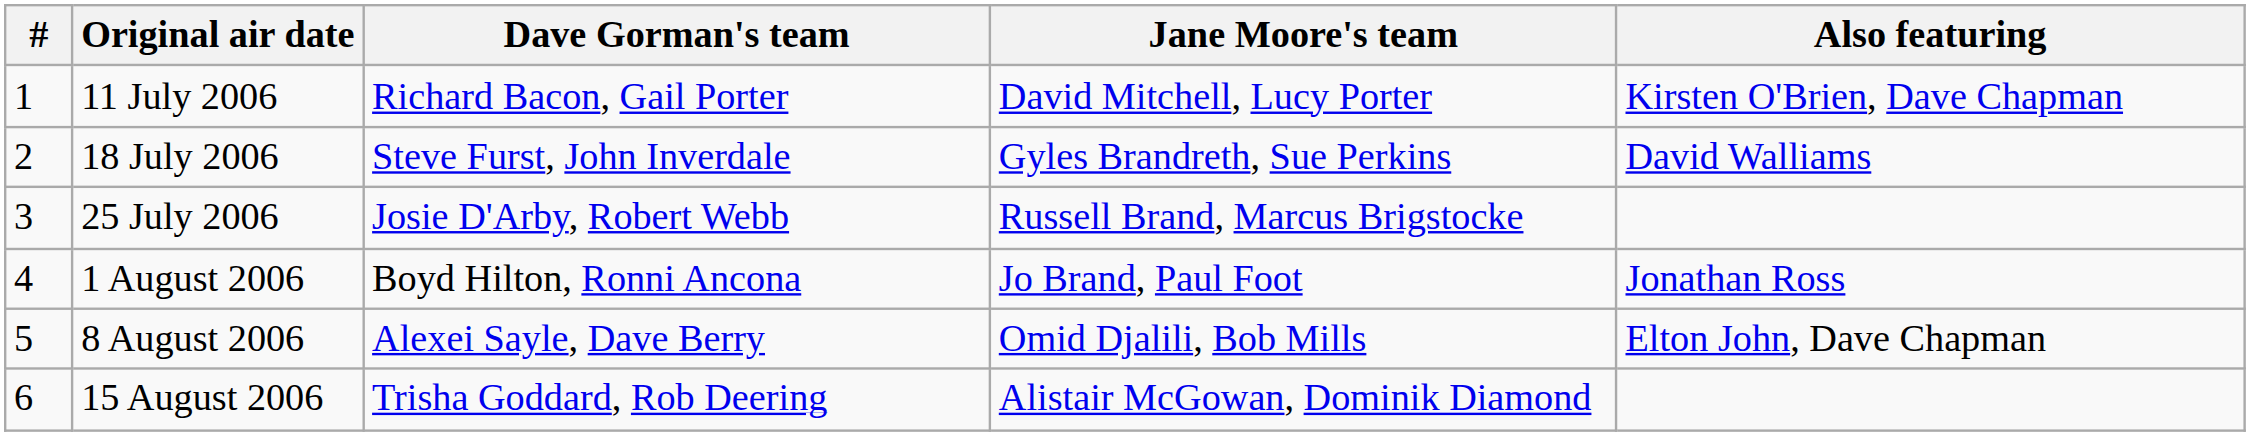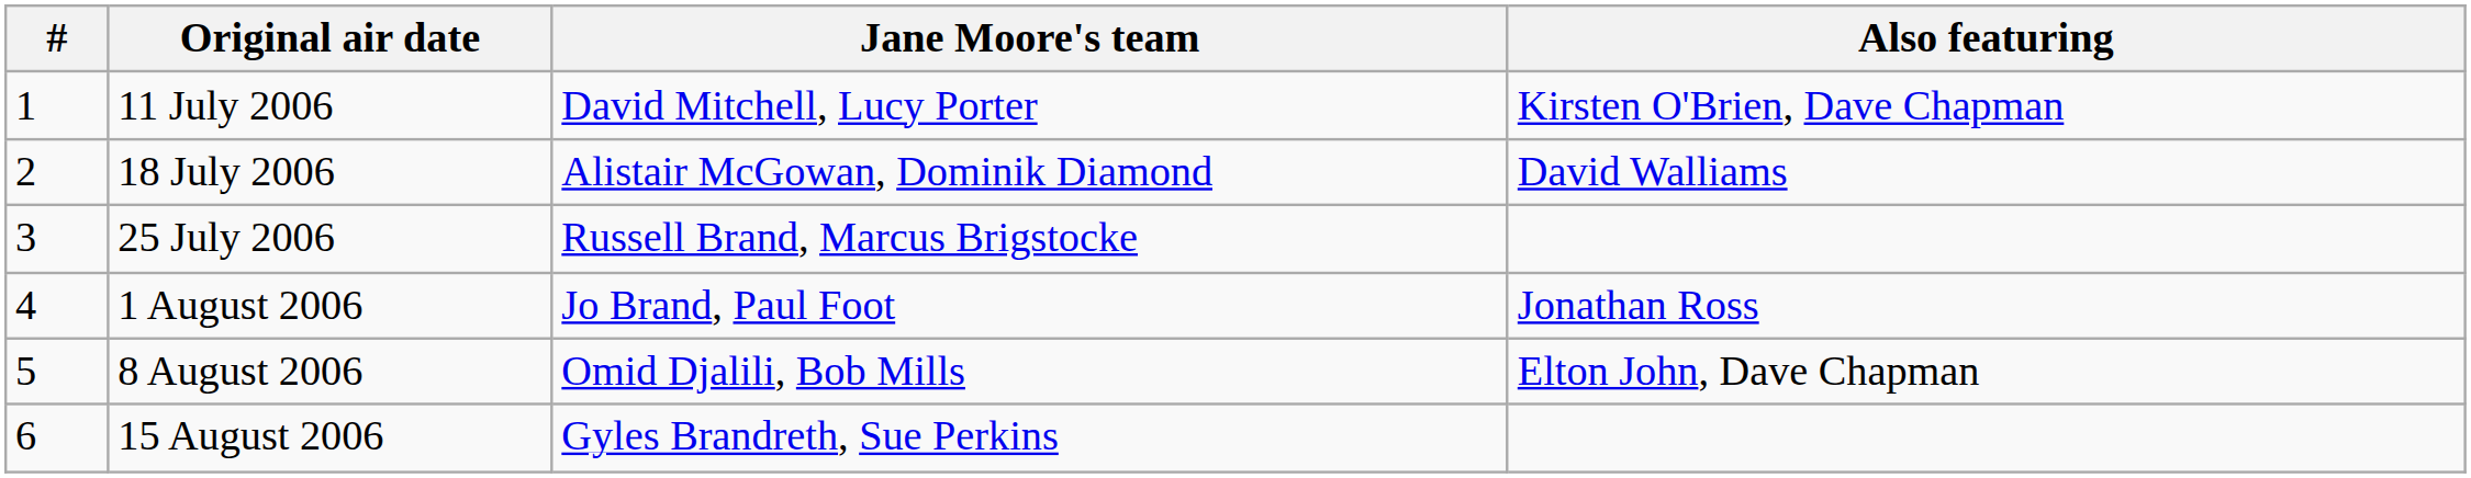- column: Dave Gorman's team | Richard Bacon, Gail Porter | Steve Furst, John Inverdale | Josie D'Arby, Robert Webb | Boyd Hilton, Ronni Ancona | Alexei Sayle, Dave Berry | Trisha Goddard, Rob Deering
18 July 2006 | Jane Moore's team: Gyles Brandreth, Sue Perkins -> Alistair McGowan, Dominik Diamond
15 August 2006 | Jane Moore's team: Alistair McGowan, Dominik Diamond -> Gyles Brandreth, Sue Perkins
